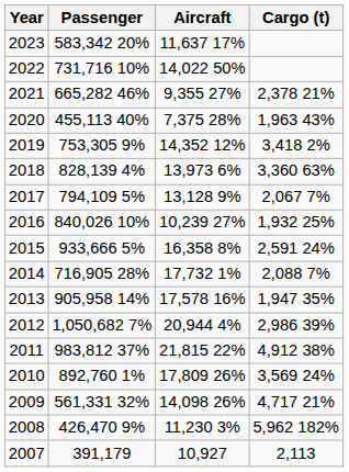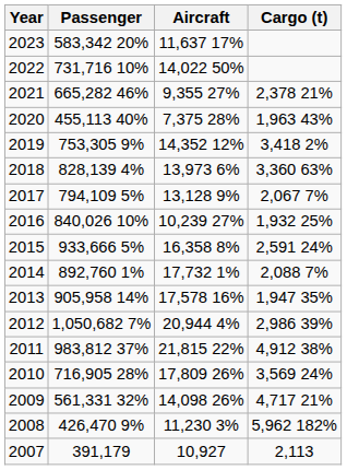2014 | Passenger: 716,905 28% -> 892,760 1%
2010 | Passenger: 892,760 1% -> 716,905 28%
